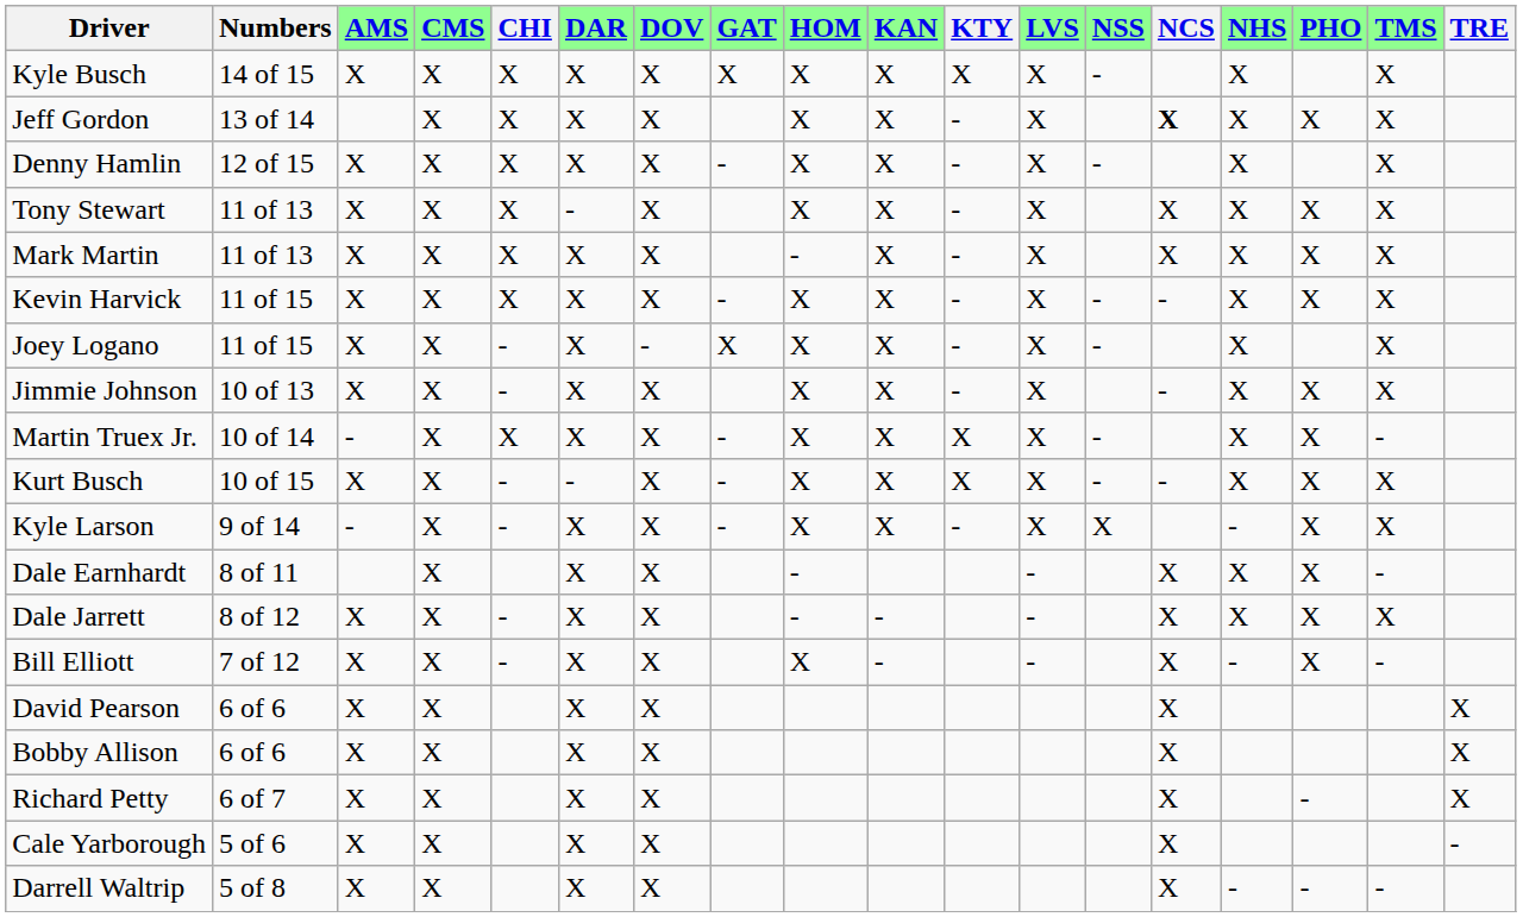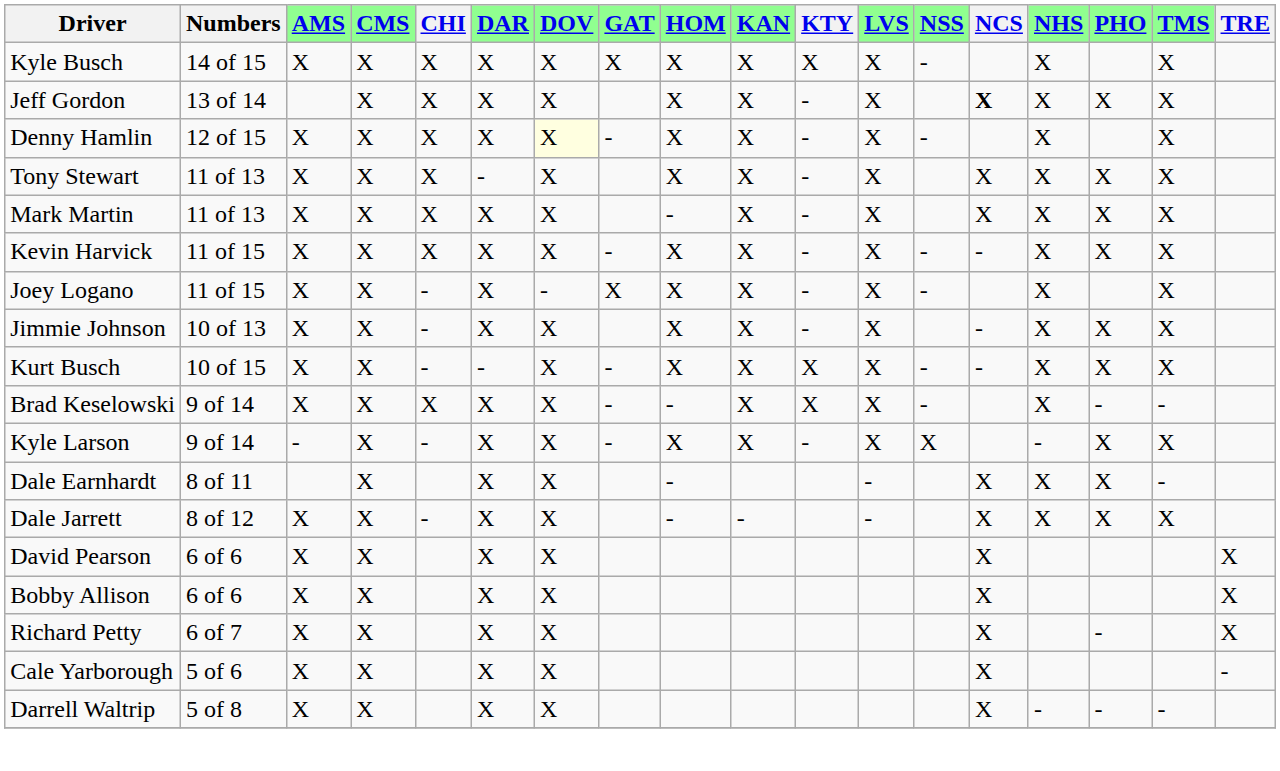Denny Hamlin | DOV: no background -> lightyellow background
- row: Martin Truex Jr. | 10 of 14 | - | X | X | X | X | - | X | X | X | X | - | X | X | -
+ row: Brad Keselowski | 9 of 14 | X | X | X | X | X | - | - | X | X | X | - | X | - | -
- row: Bill Elliott | 7 of 12 | X | X | - | X | X | X | - | - | X | - | X | -
